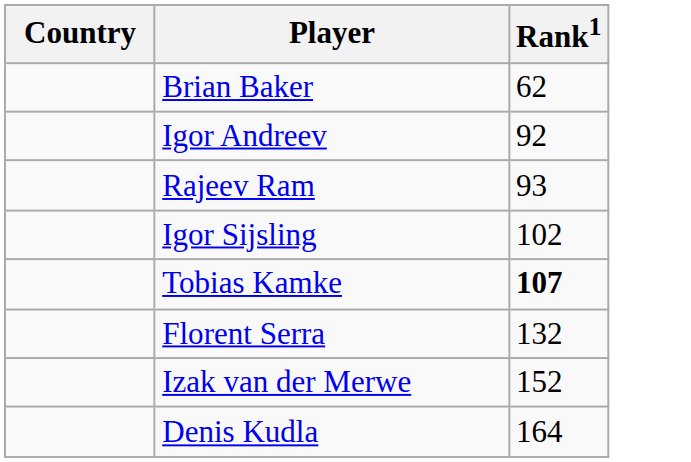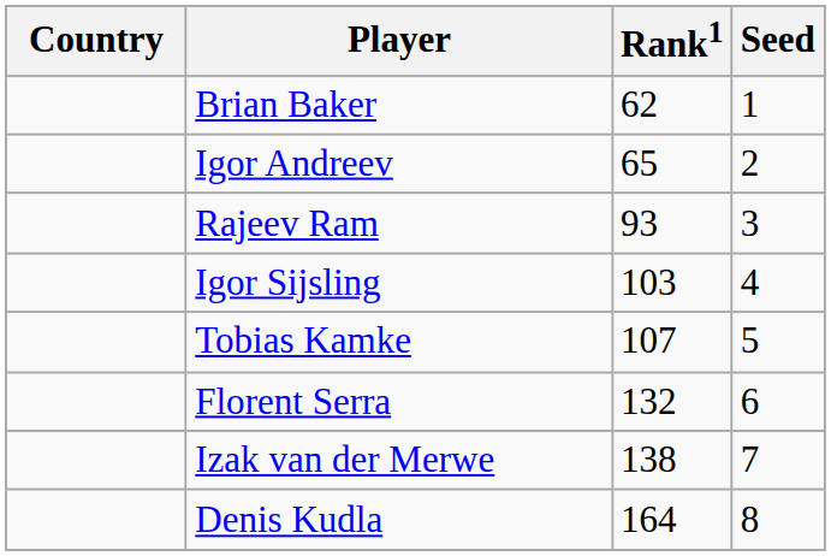+ column: Seed | 1 | 2 | 3 | 4 | 5 | 6 | 7 | 8
Igor Andreev | Rank1: 92 -> 65
Igor Sijsling | Rank1: 102 -> 103
Tobias Kamke | Rank1: bold -> normal
Izak van der Merwe | Rank1: 152 -> 138
